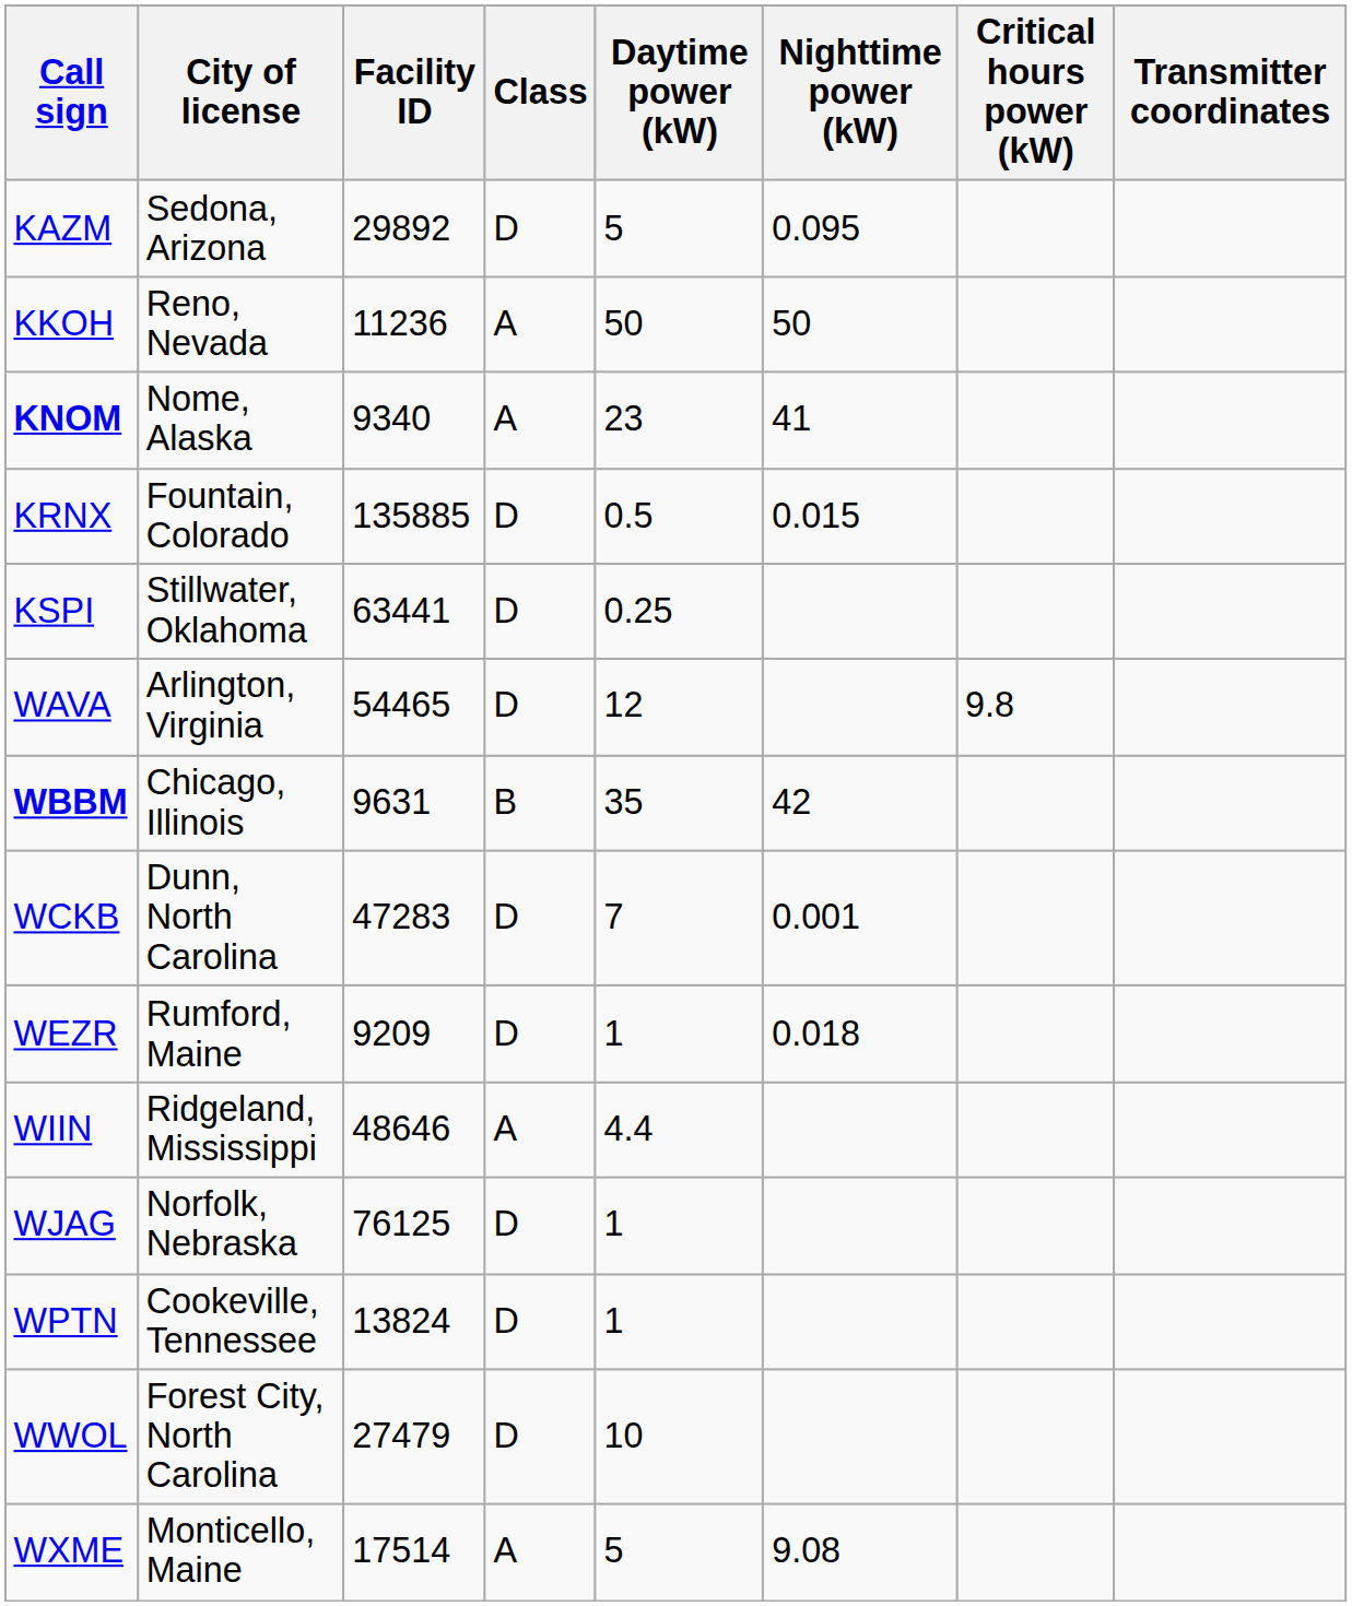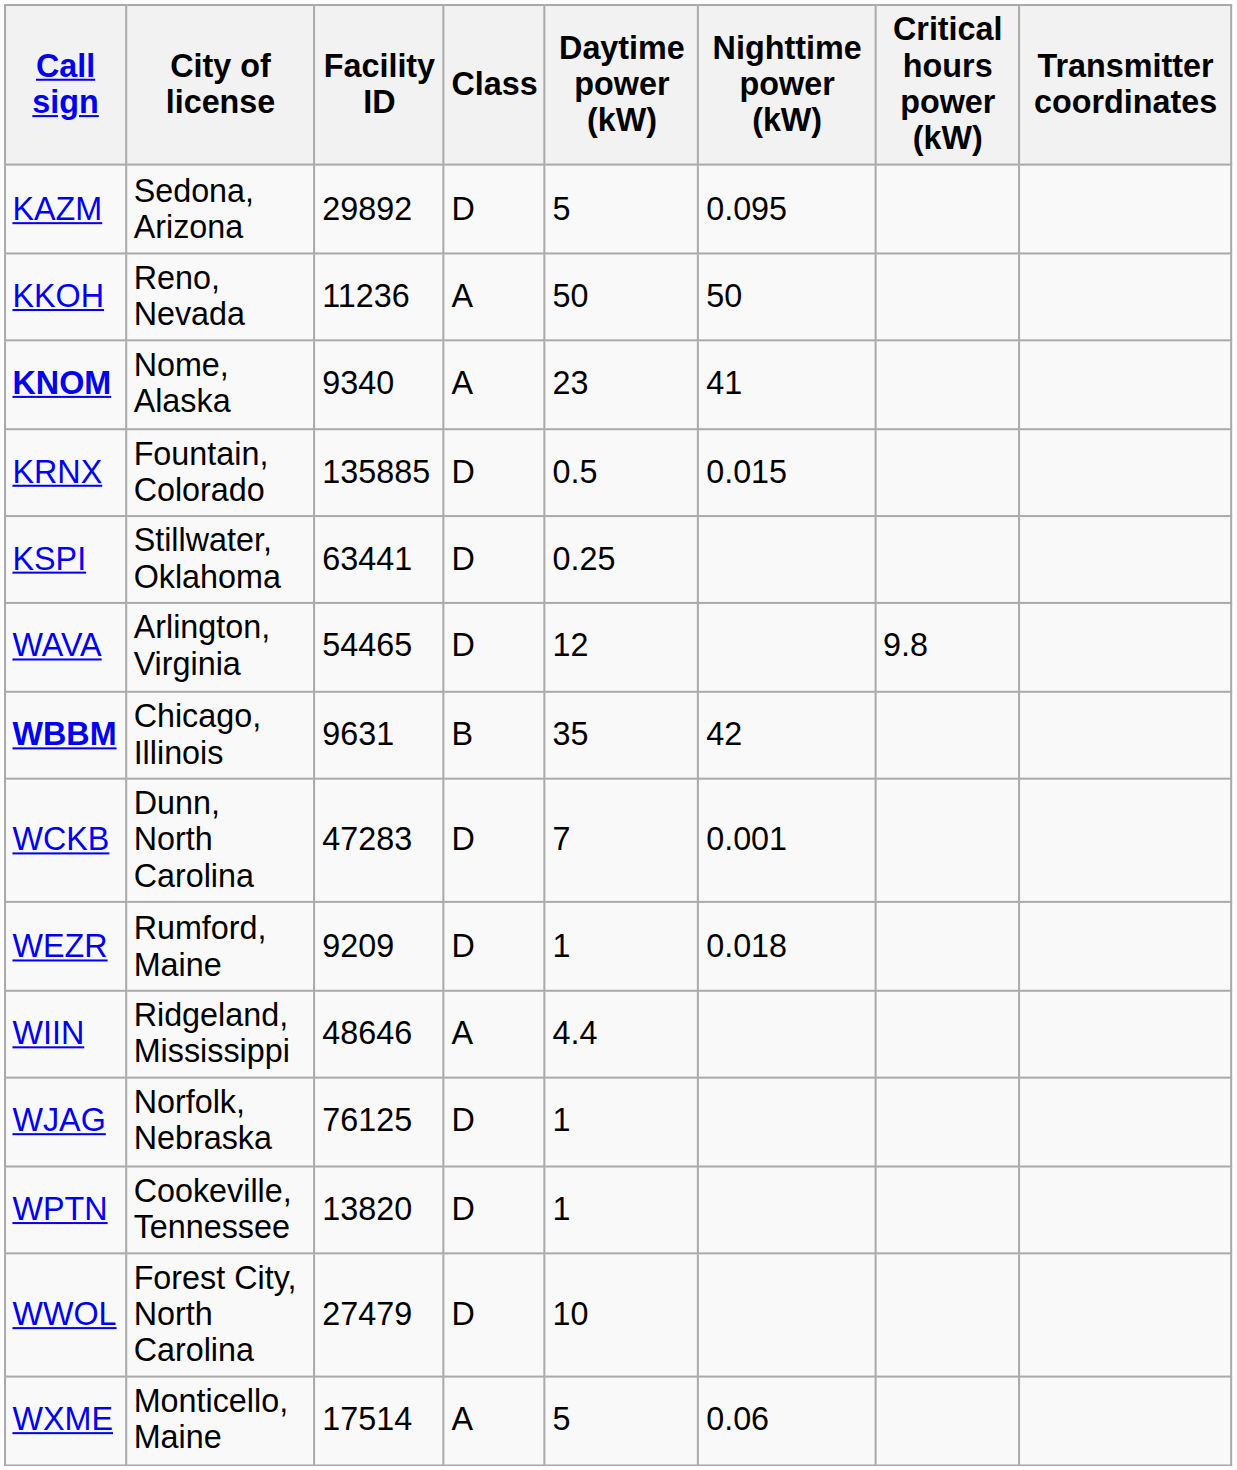WPTN | Facility ID: 13824 -> 13820
WXME | Nighttime power (kW): 9.08 -> 0.06
